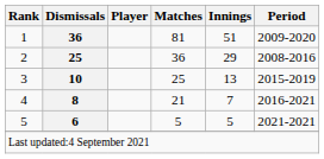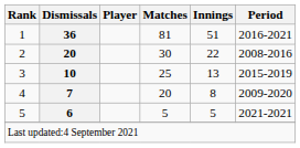1 | Period: 2009-2020 -> 2016-2021
2 | Dismissals: 25 -> 20
2 | Matches: 36 -> 30
2 | Innings: 29 -> 22
4 | Dismissals: 8 -> 7
4 | Matches: 21 -> 20
4 | Innings: 7 -> 8
4 | Period: 2016-2021 -> 2009-2020
